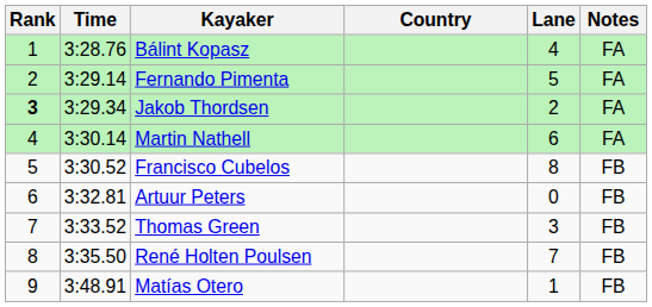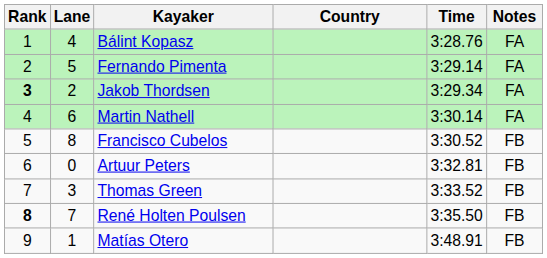columns swapped: Lane <-> Time
René Holten Poulsen | Rank: normal -> bold
